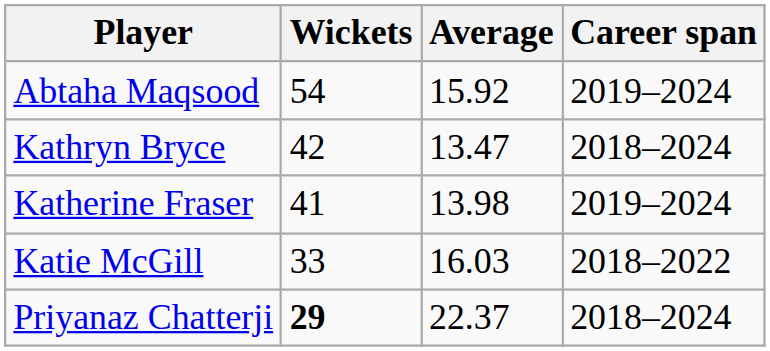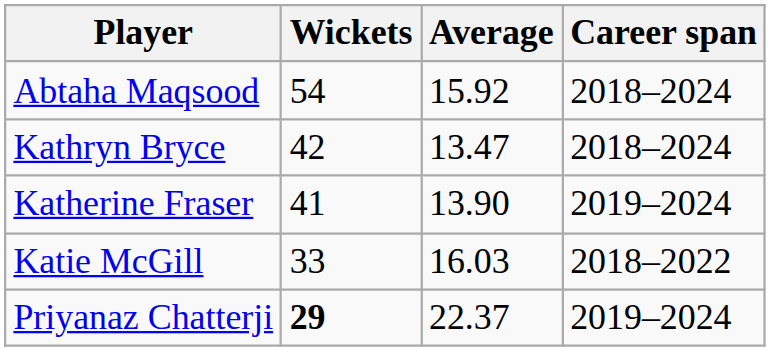Abtaha Maqsood | Career span: 2019–2024 -> 2018–2024
Katherine Fraser | Average: 13.98 -> 13.90
Priyanaz Chatterji | Career span: 2018–2024 -> 2019–2024
